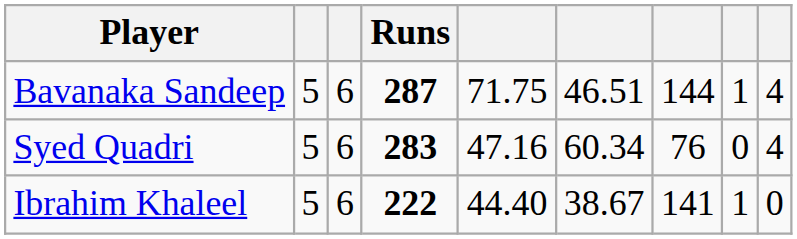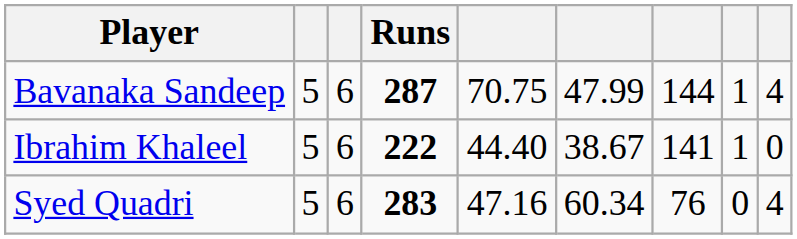Bavanaka Sandeep | column 5: 71.75 -> 70.75
Bavanaka Sandeep | column 6: 46.51 -> 47.99
rows swapped: Syed Quadri <-> Ibrahim Khaleel
